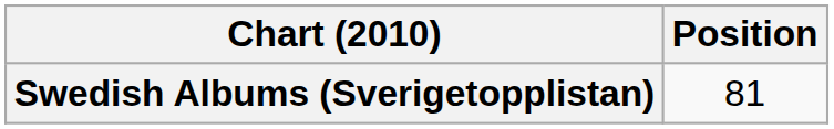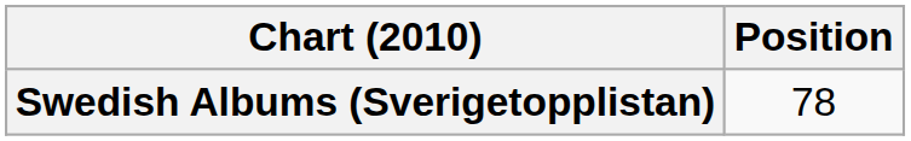Swedish Albums (Sverigetopplistan) | Position: 81 -> 78
